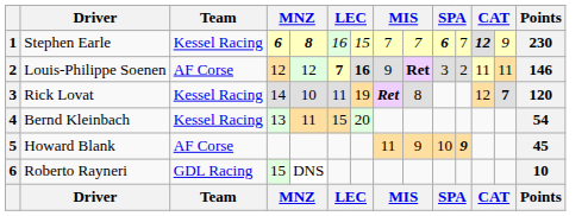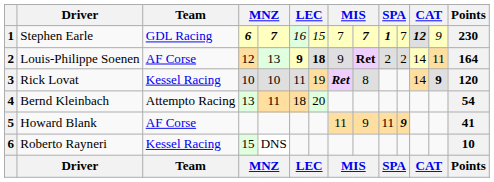Stephen Earle | Team: Kessel Racing -> GDL Racing
Stephen Earle | column 5: 8 -> 7
Stephen Earle | column 9: normal -> bold
Stephen Earle | column 10: 6 -> 1
Louis-Philippe Soenen | column 5: 12 -> 13
Louis-Philippe Soenen | column 6: 7 -> 9
Louis-Philippe Soenen | column 7: 16 -> 18
Louis-Philippe Soenen | column 10: 3 -> 2
Louis-Philippe Soenen | column 12: 11 -> 14
Louis-Philippe Soenen | Points: 146 -> 164
Rick Lovat | column 4: 14 -> 10
Rick Lovat | column 12: 12 -> 14
Rick Lovat | column 13: 7 -> 9
Bernd Kleinbach | Team: Kessel Racing -> Attempto Racing
Bernd Kleinbach | column 6: 15 -> 18
Howard Blank | column 10: 10 -> 11
Howard Blank | Points: 45 -> 41
Roberto Rayneri | Team: GDL Racing -> Kessel Racing
